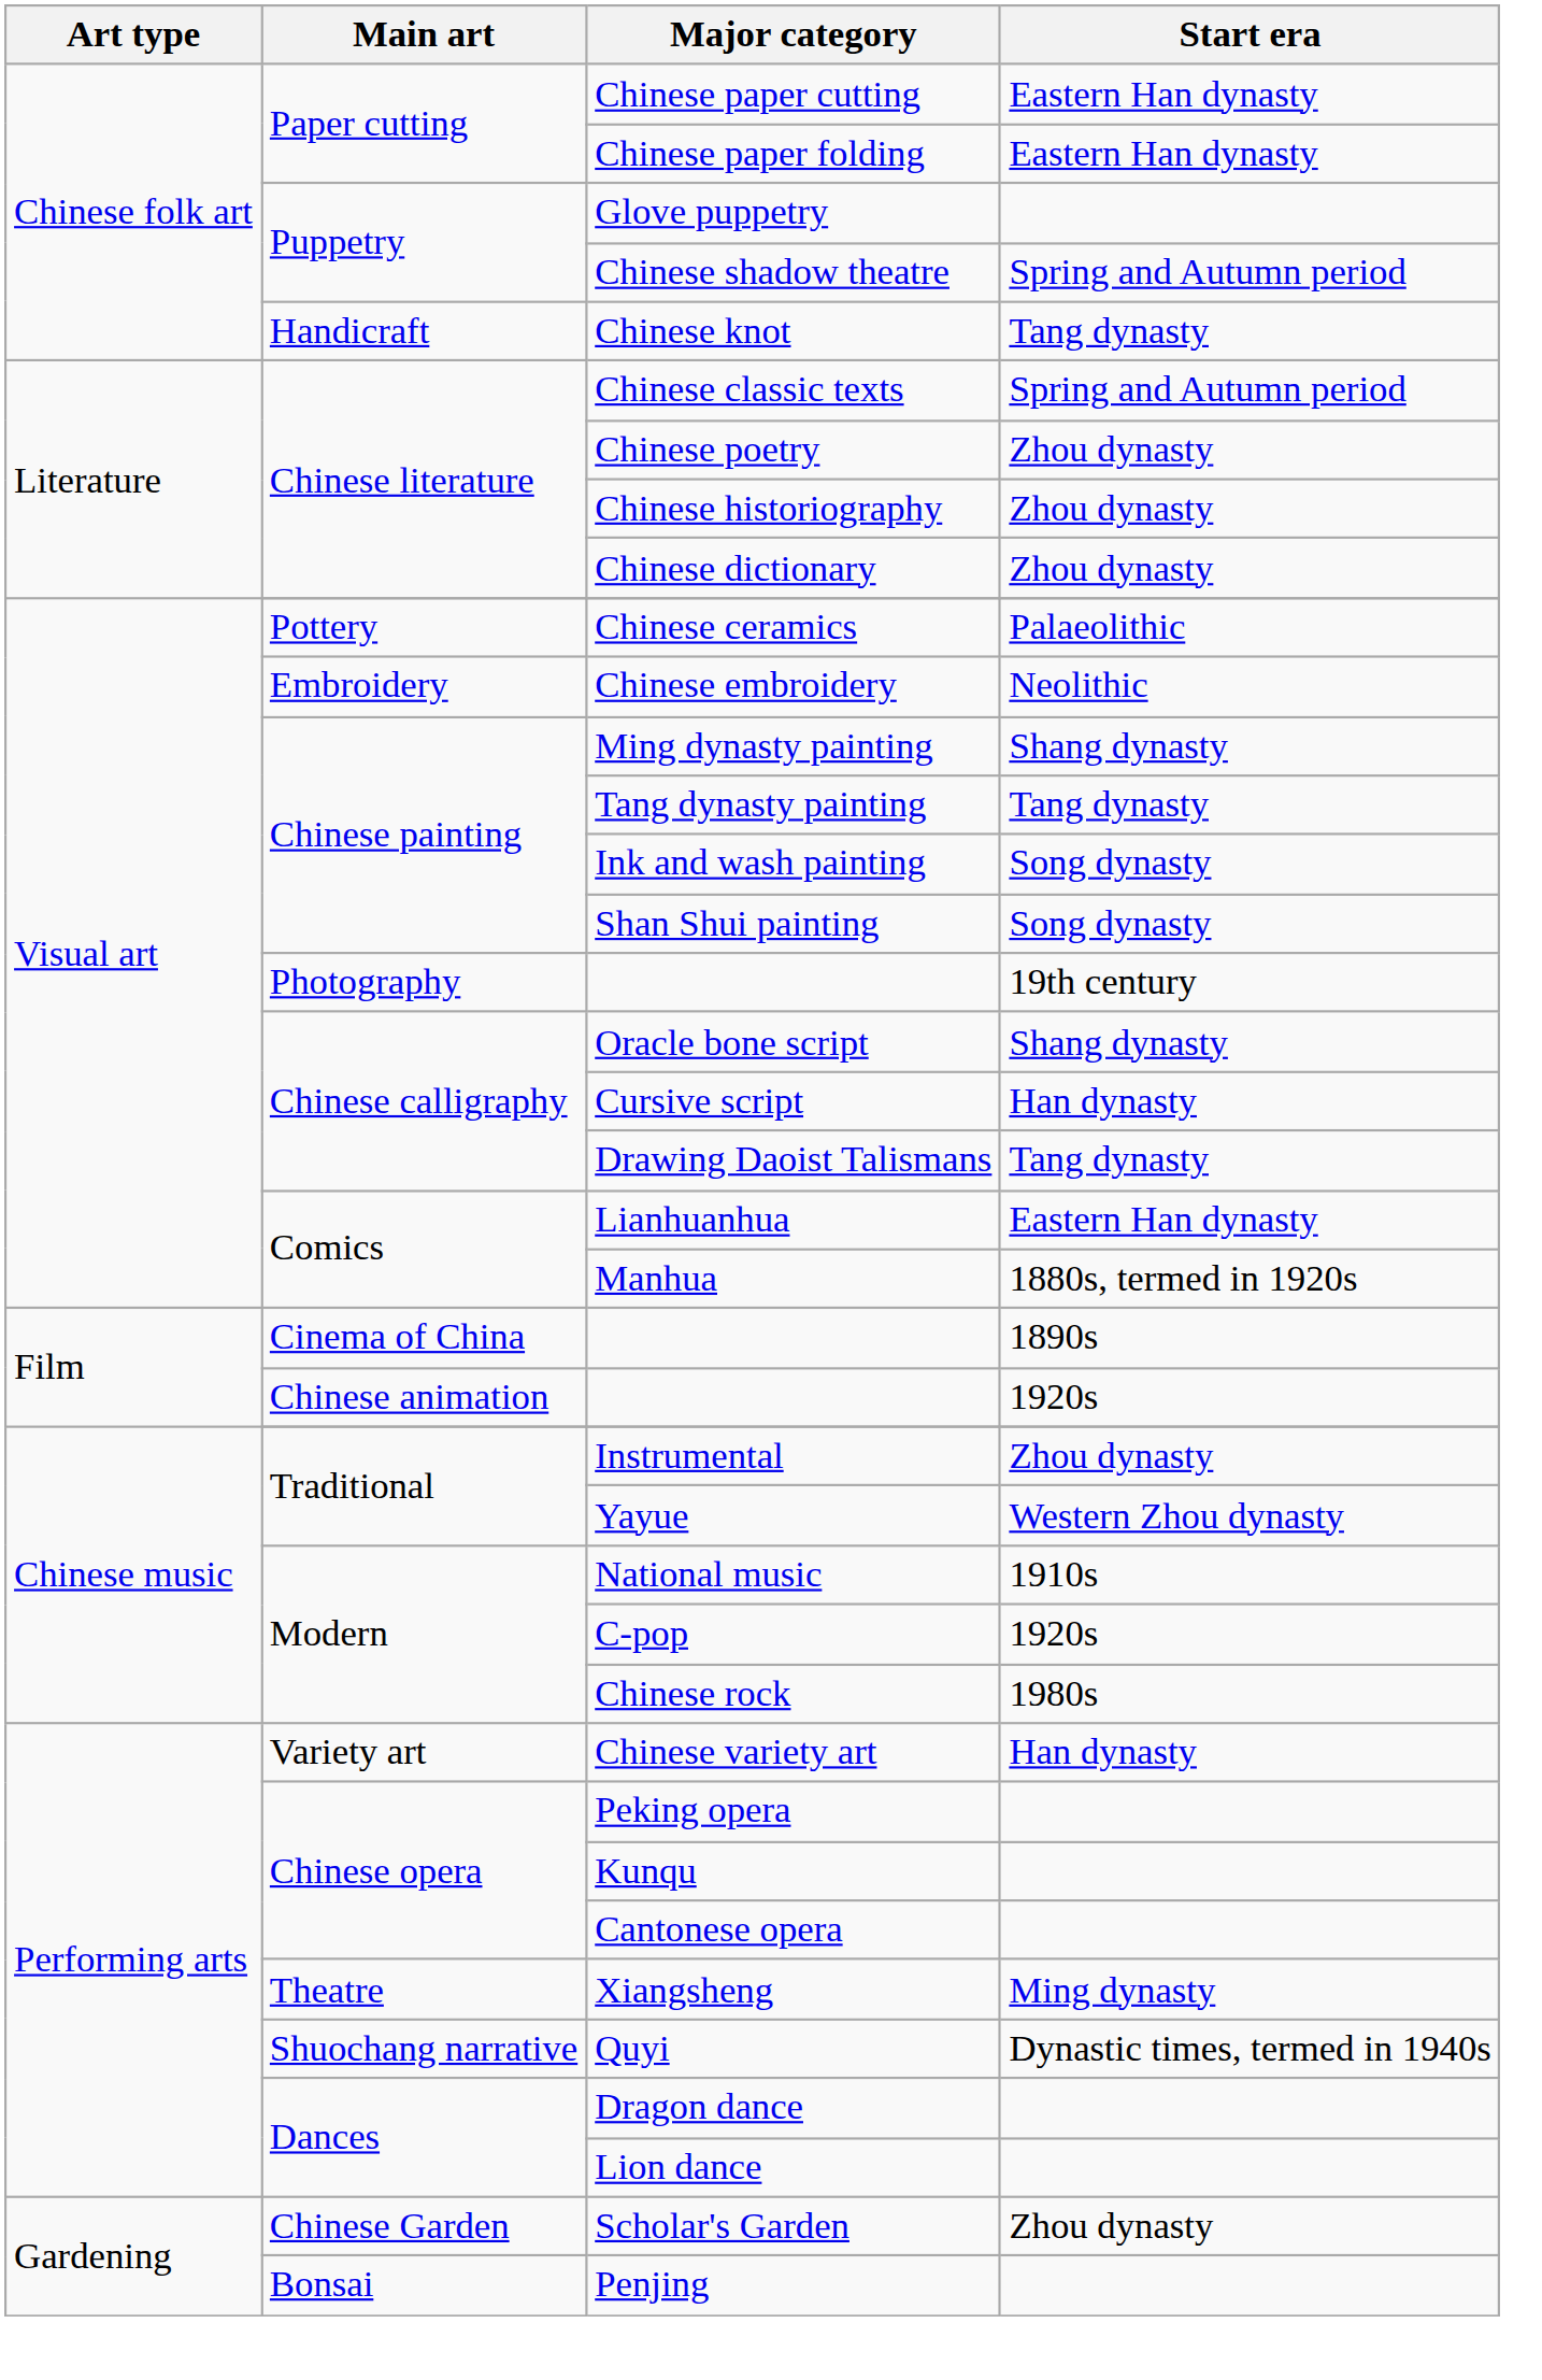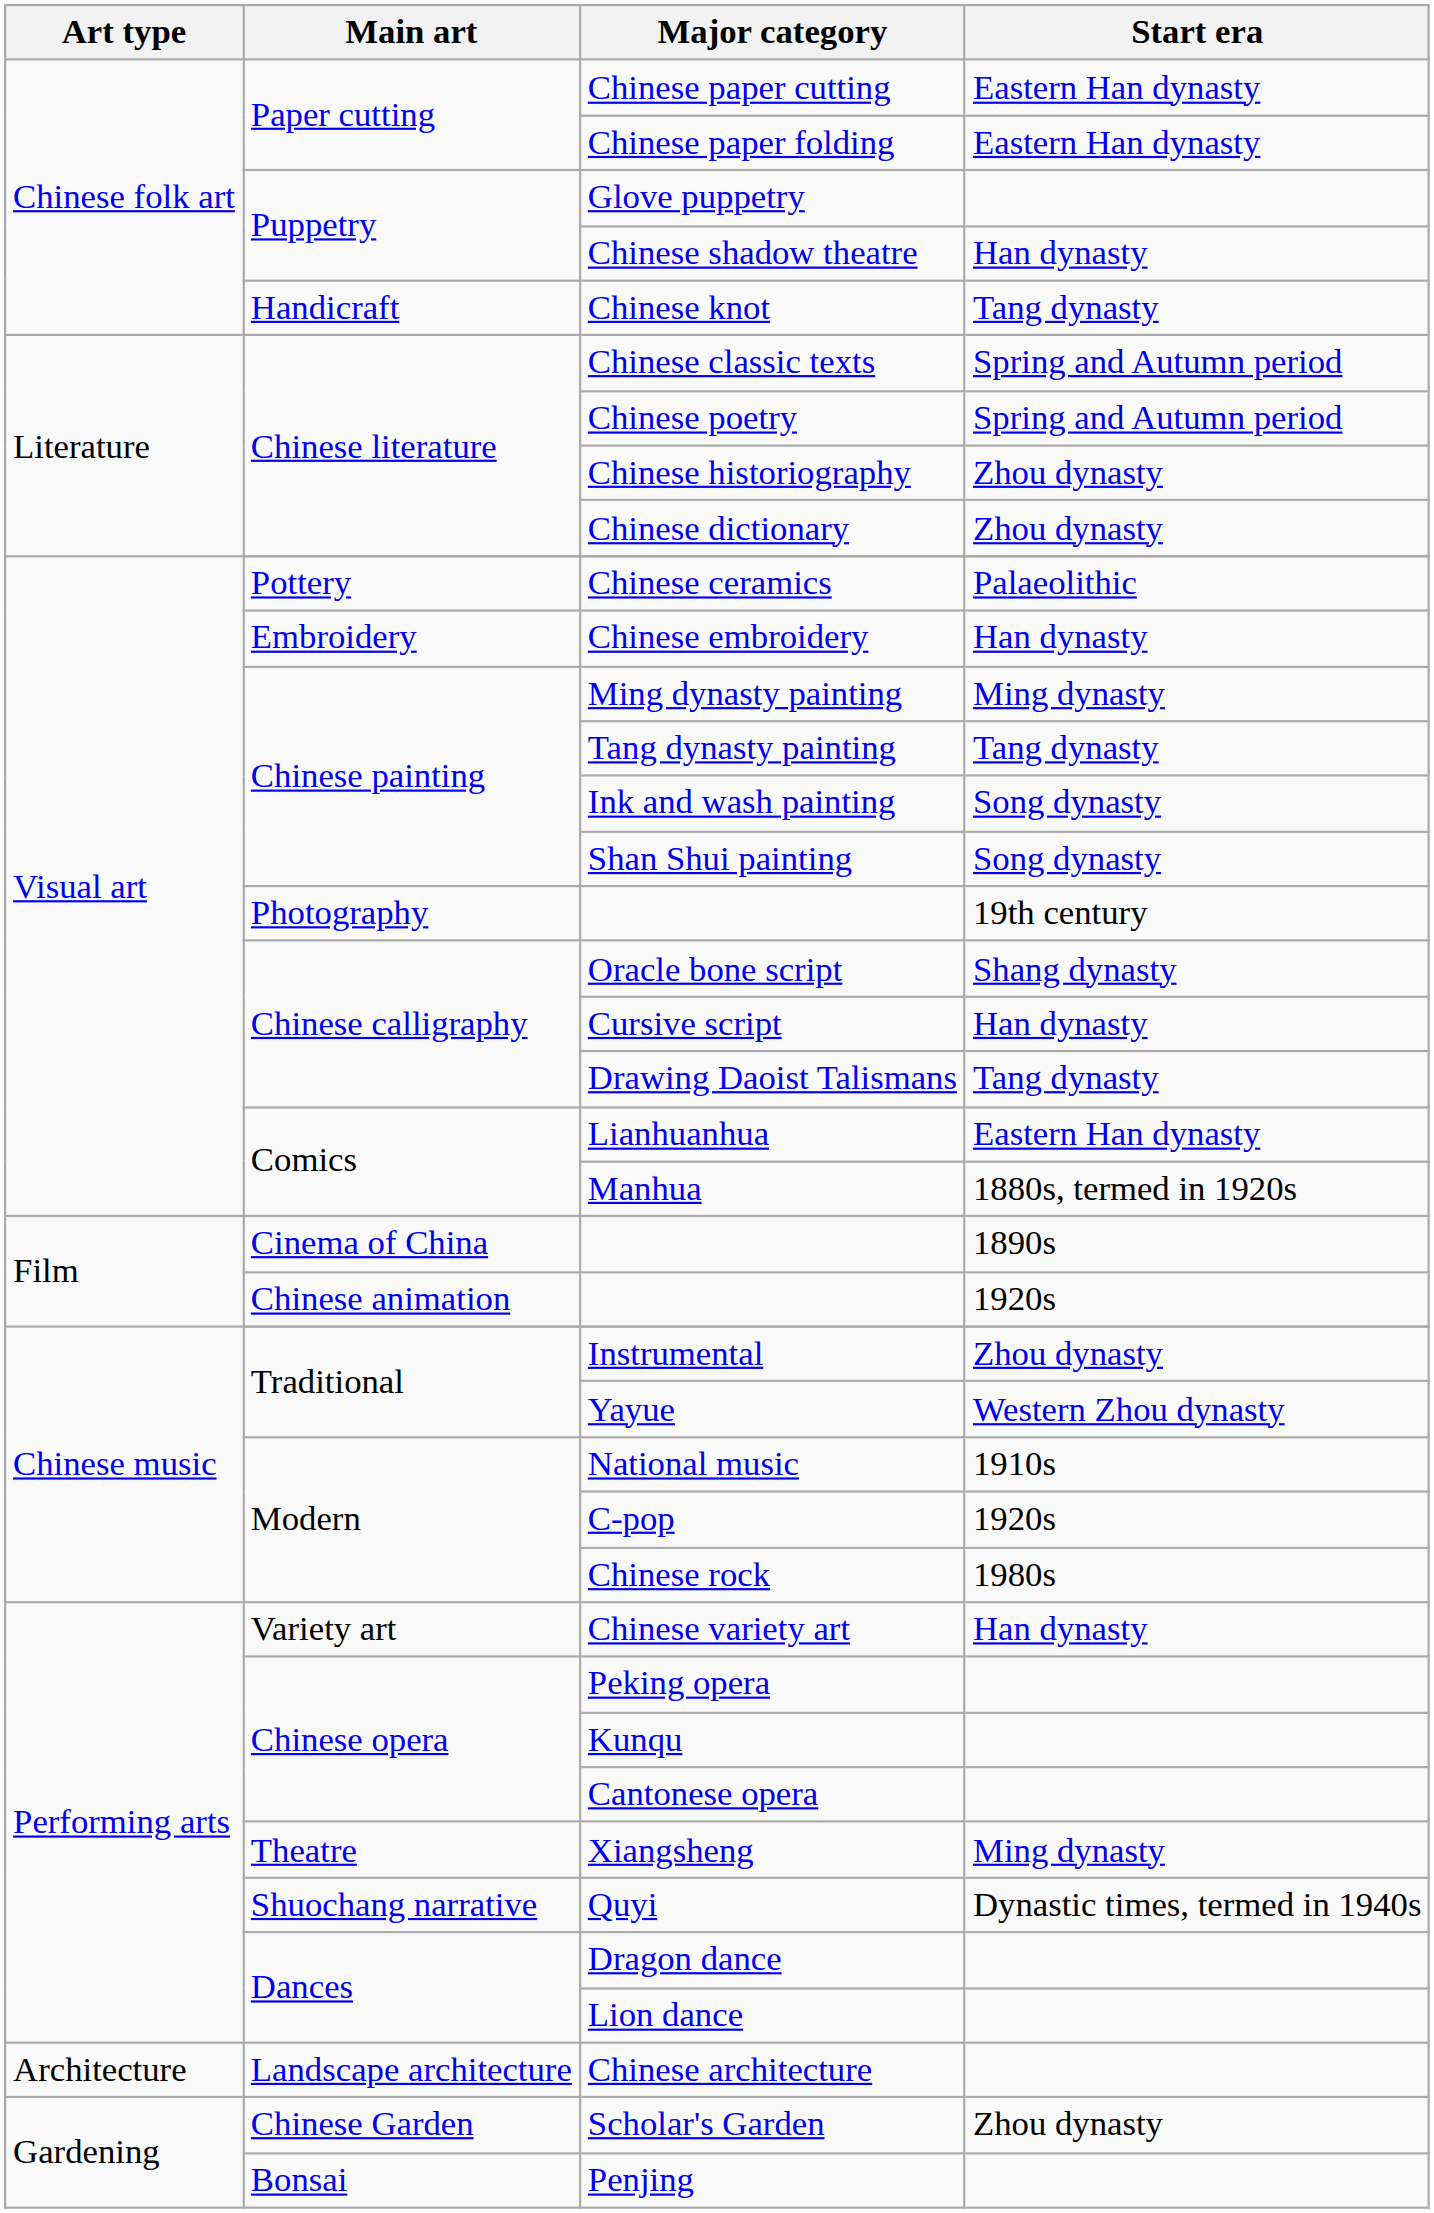Chinese shadow theatre | Start era: Spring and Autumn period -> Han dynasty
Chinese poetry | Start era: Zhou dynasty -> Spring and Autumn period
Chinese embroidery | Start era: Neolithic -> Han dynasty
Ming dynasty painting | Start era: Shang dynasty -> Ming dynasty
+ row: Architecture | Landscape architecture | Chinese architecture
